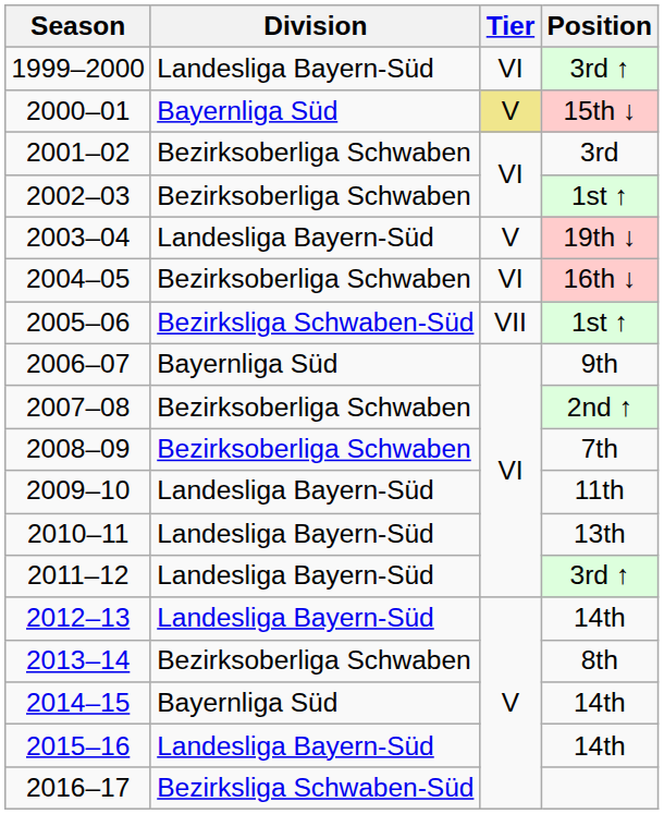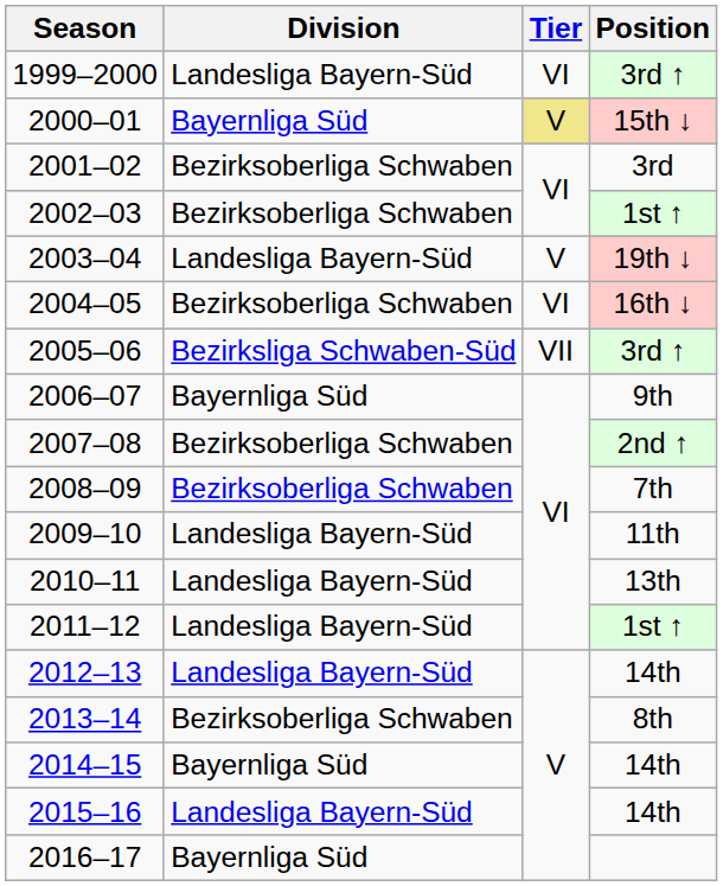2005–06 | Position: 1st ↑ -> 3rd ↑
2011–12 | Position: 3rd ↑ -> 1st ↑
2016–17 | Division: Bezirksliga Schwaben-Süd -> Bayernliga Süd
